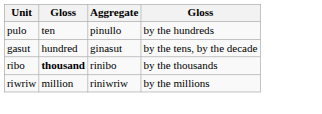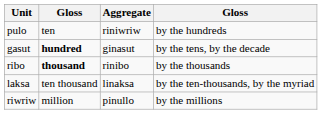pulo | Aggregate: pinullo -> riniwriw
gasut | column 2: normal -> bold
+ row: laksa | ten thousand | linaksa | by the ten-thousands, by the myriad
riwriw | Aggregate: riniwriw -> pinullo
